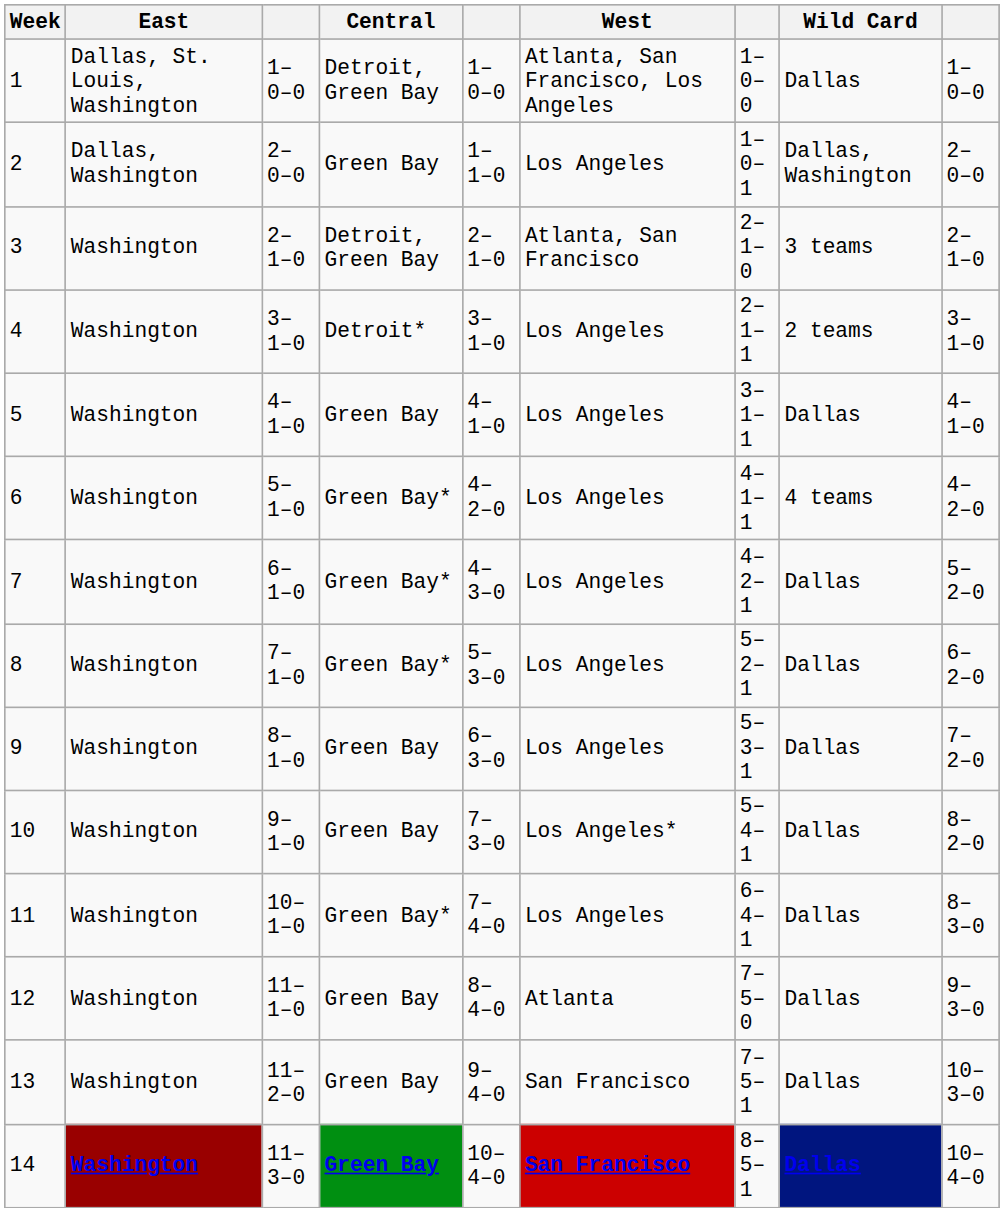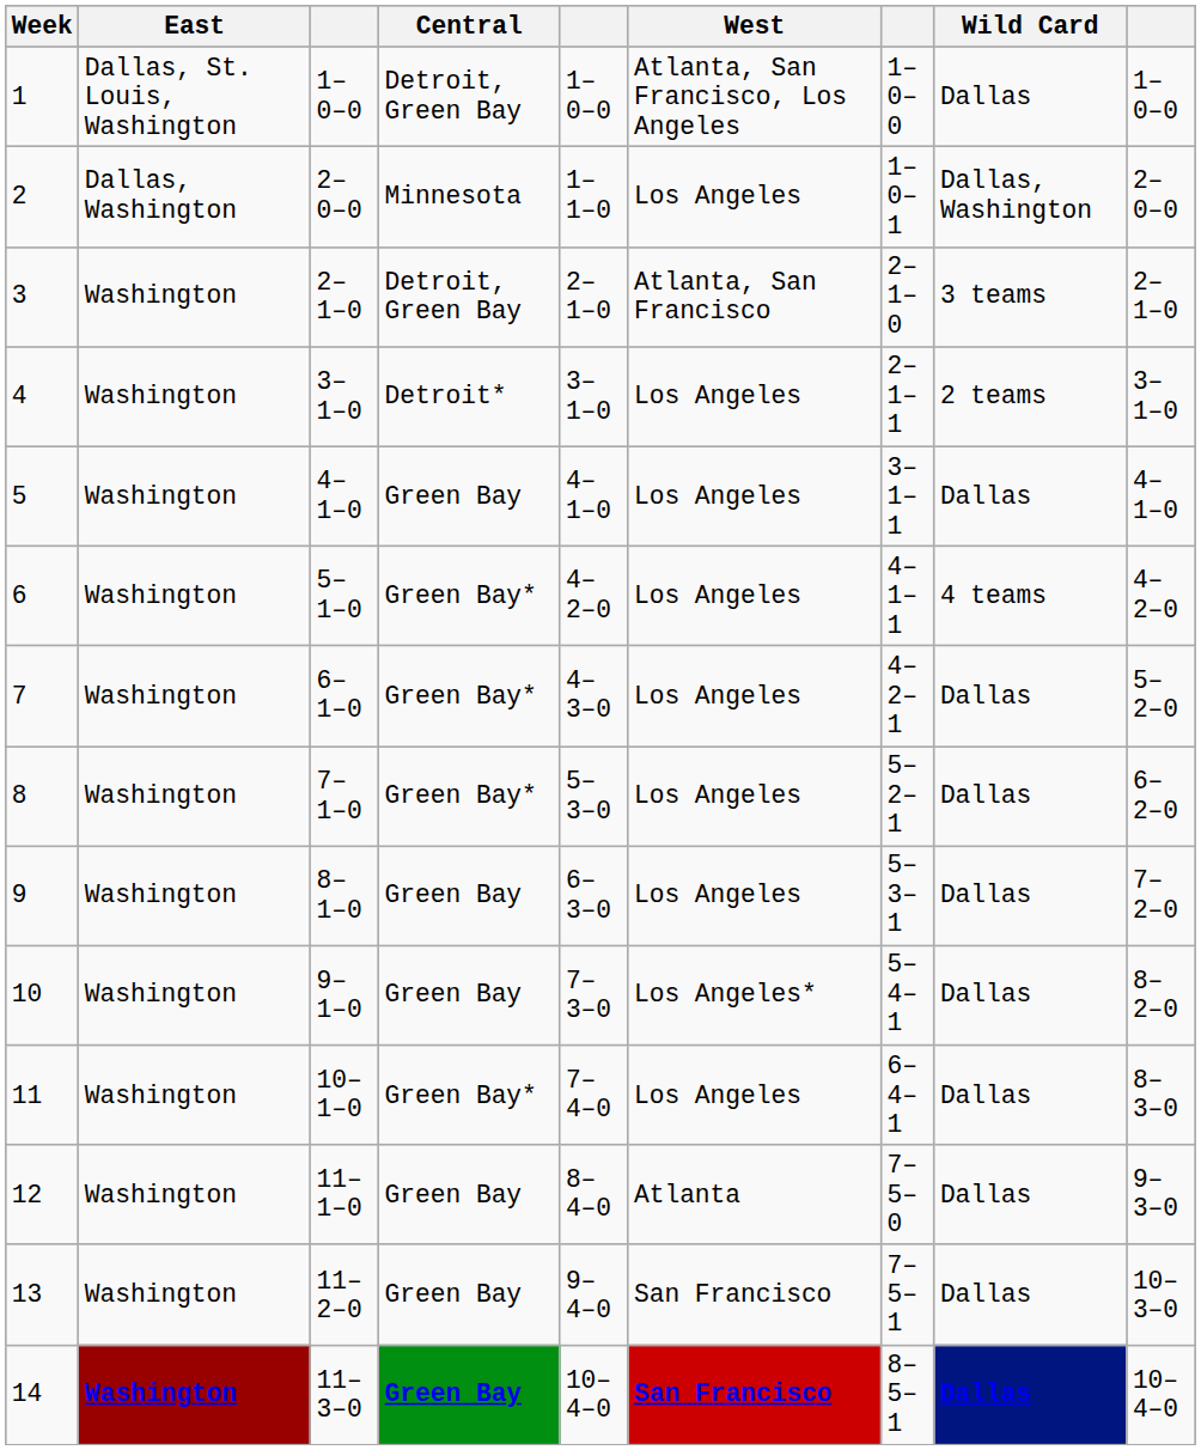2 | Central: Green Bay -> Minnesota
